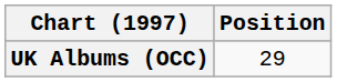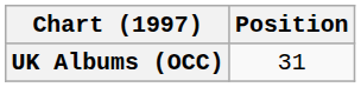UK Albums (OCC) | Position: 29 -> 31
